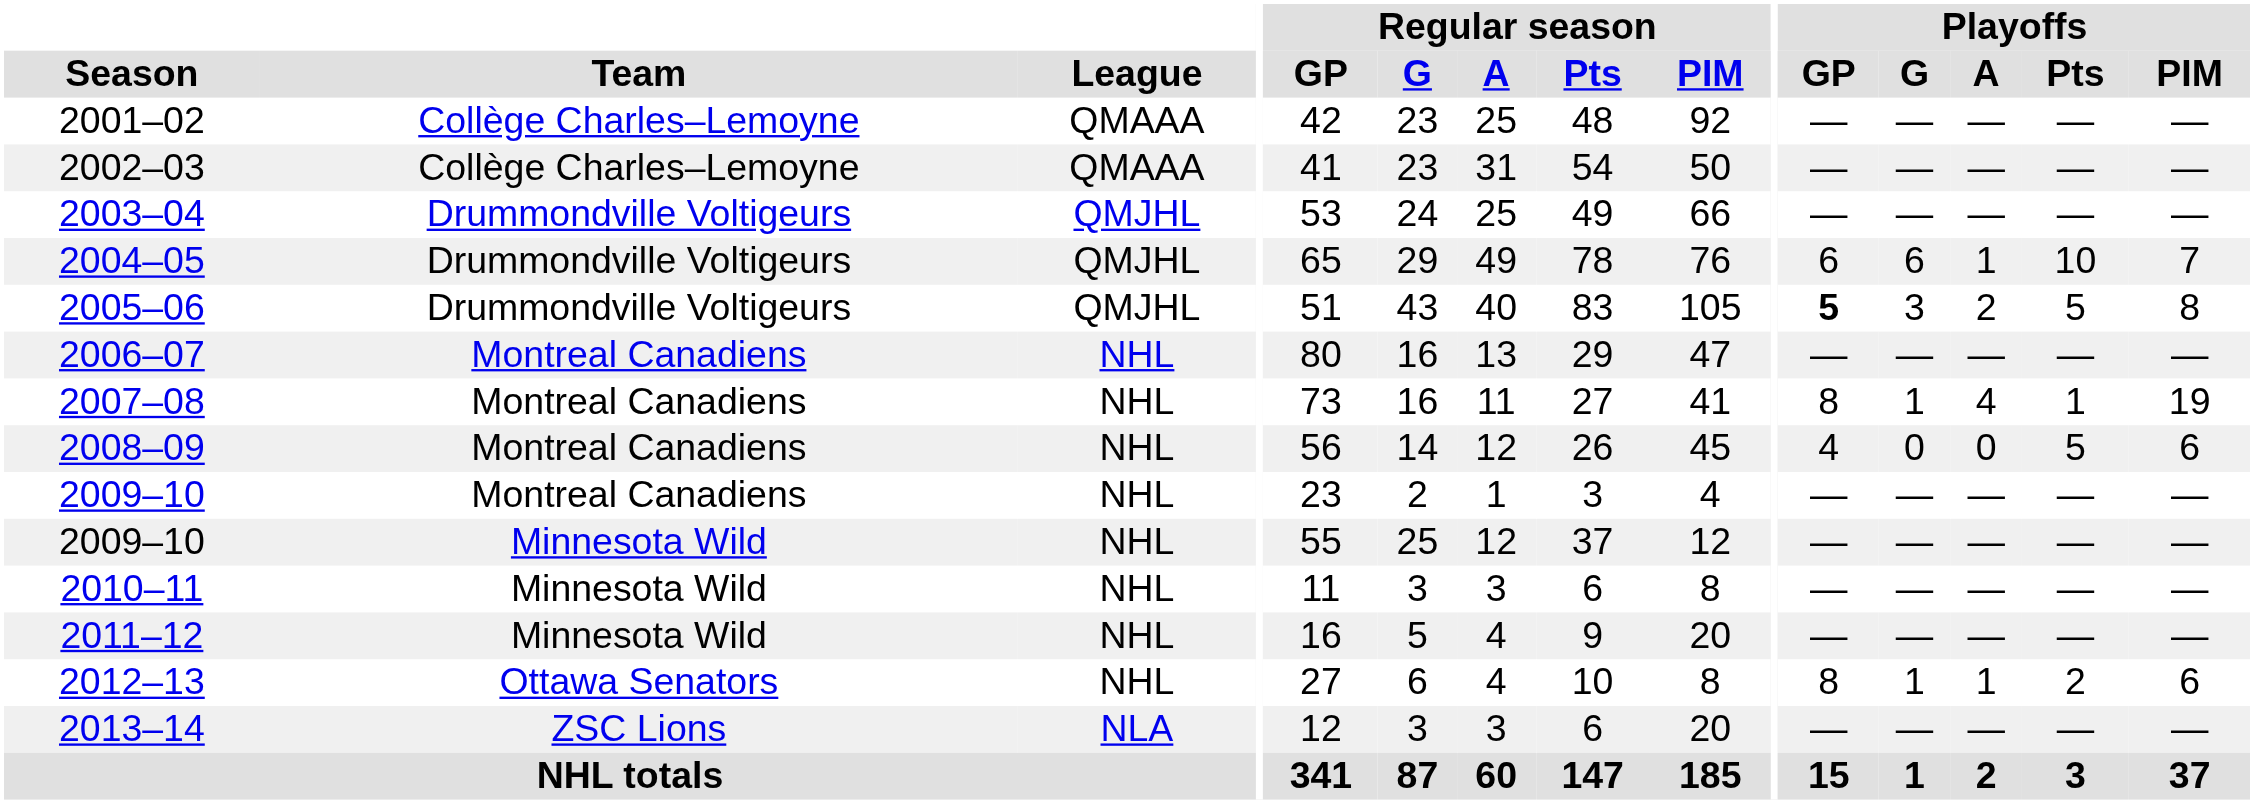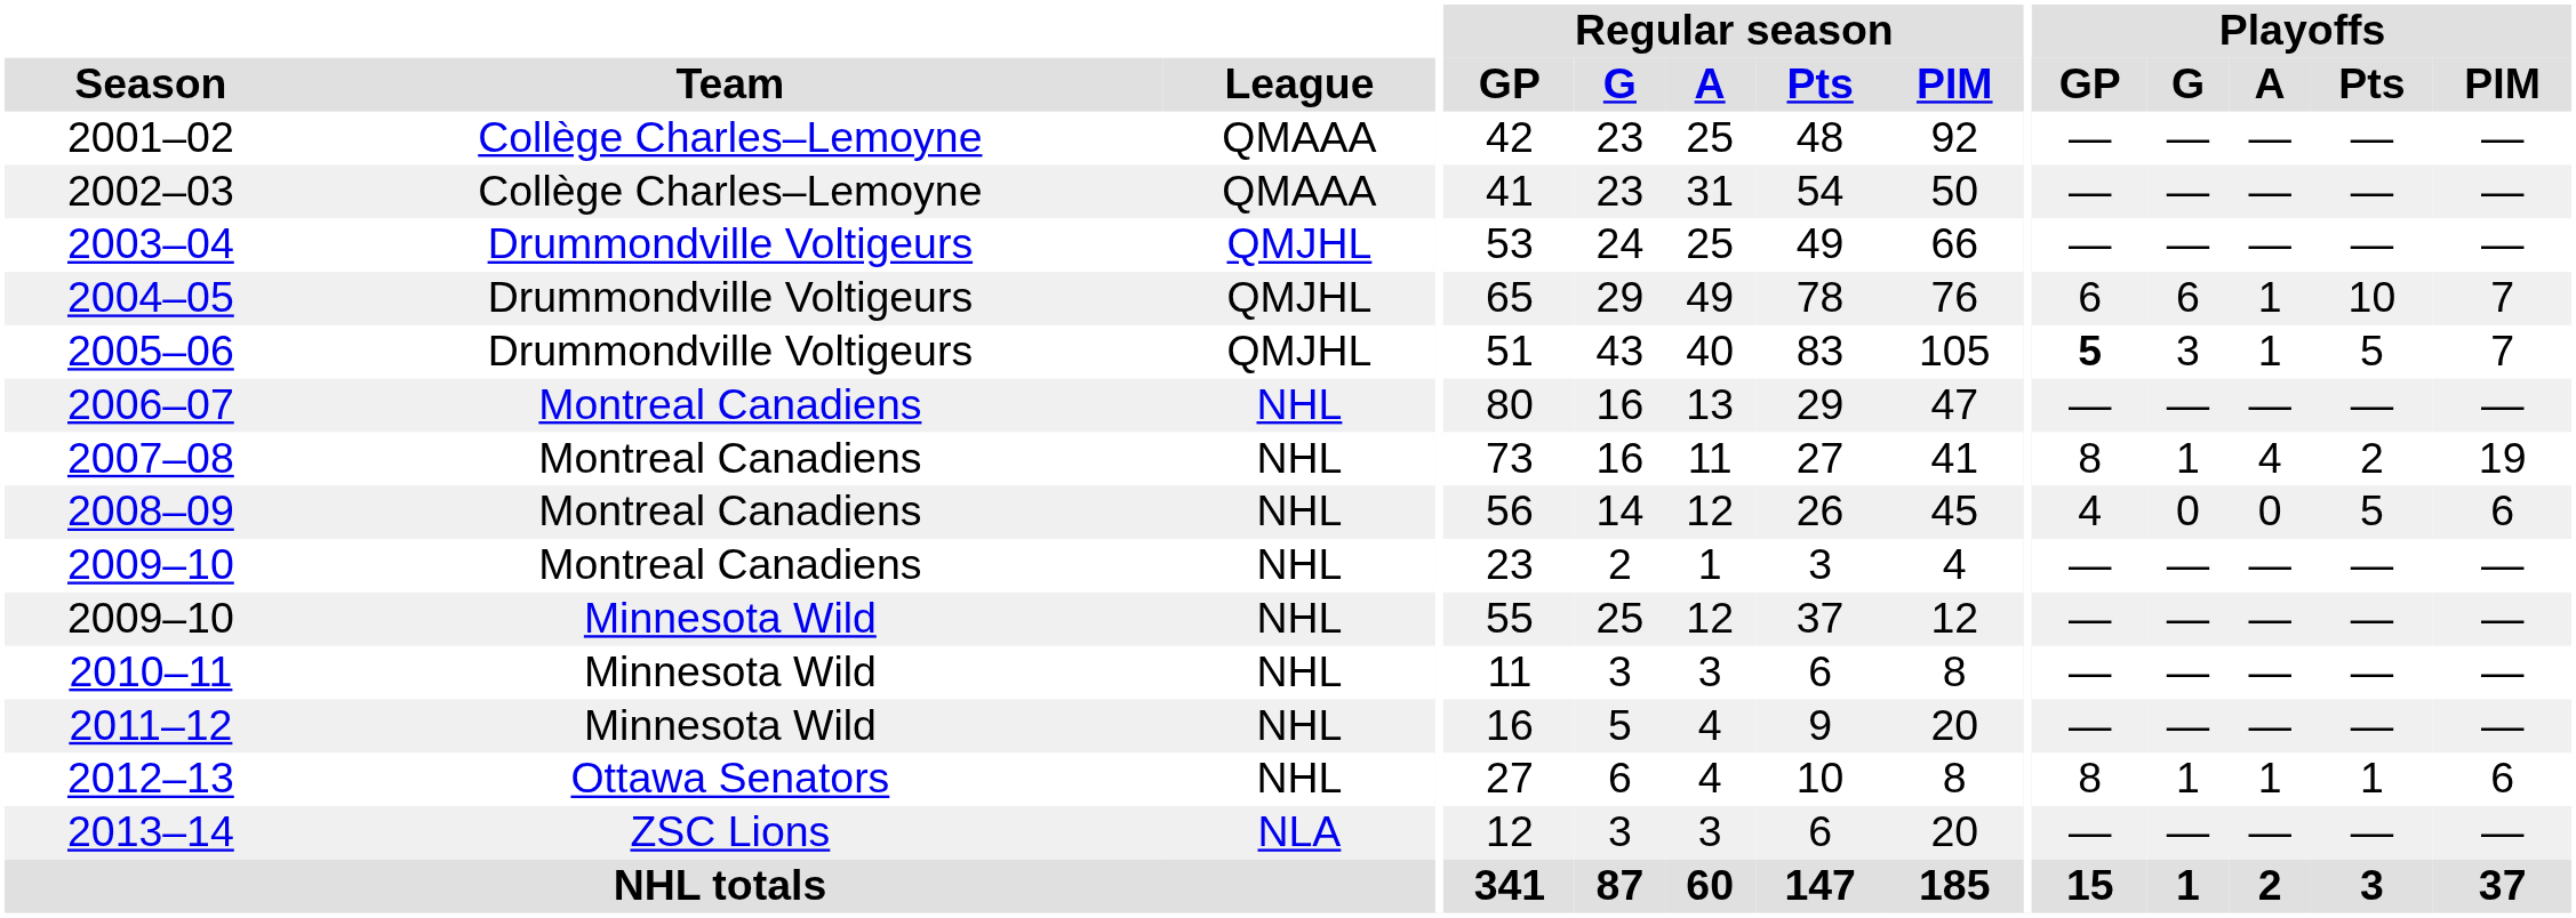2005–06 | Playoffs / A: 2 -> 1
2005–06 | Playoffs / PIM: 8 -> 7
2007–08 | Playoffs / Pts: 1 -> 2
2012–13 | Playoffs / Pts: 2 -> 1
